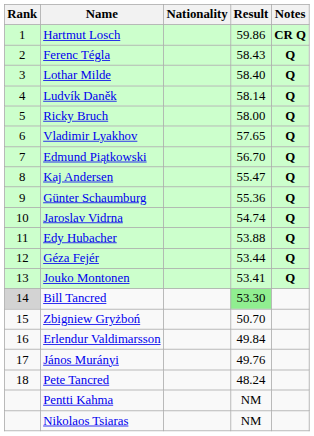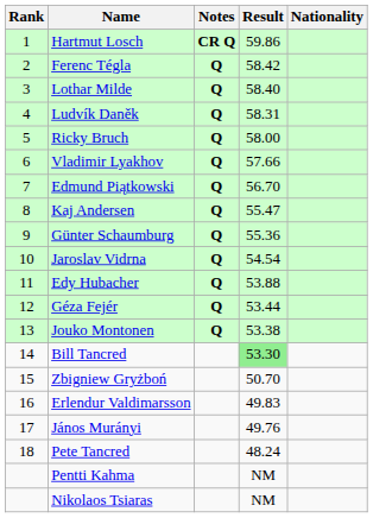columns swapped: Nationality <-> Notes
Ferenc Tégla | Result: 58.43 -> 58.42
Ludvík Daněk | Result: 58.14 -> 58.31
Vladimir Lyakhov | Result: 57.65 -> 57.66
Jaroslav Vidrna | Result: 54.74 -> 54.54
Jouko Montonen | Result: 53.41 -> 53.38
Bill Tancred | Rank: lightgrey background -> no background
Erlendur Valdimarsson | Result: 49.84 -> 49.83
